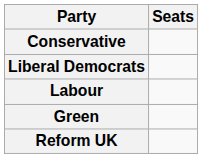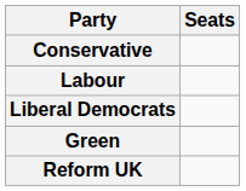rows swapped: Labour <-> Liberal Democrats
